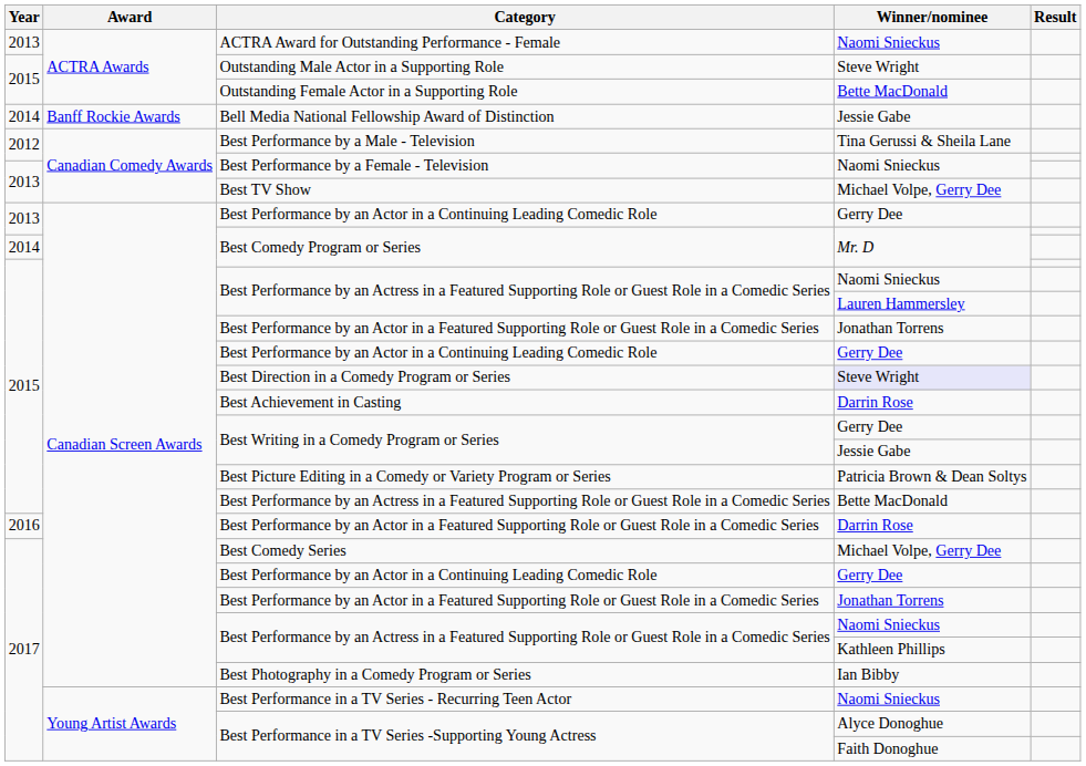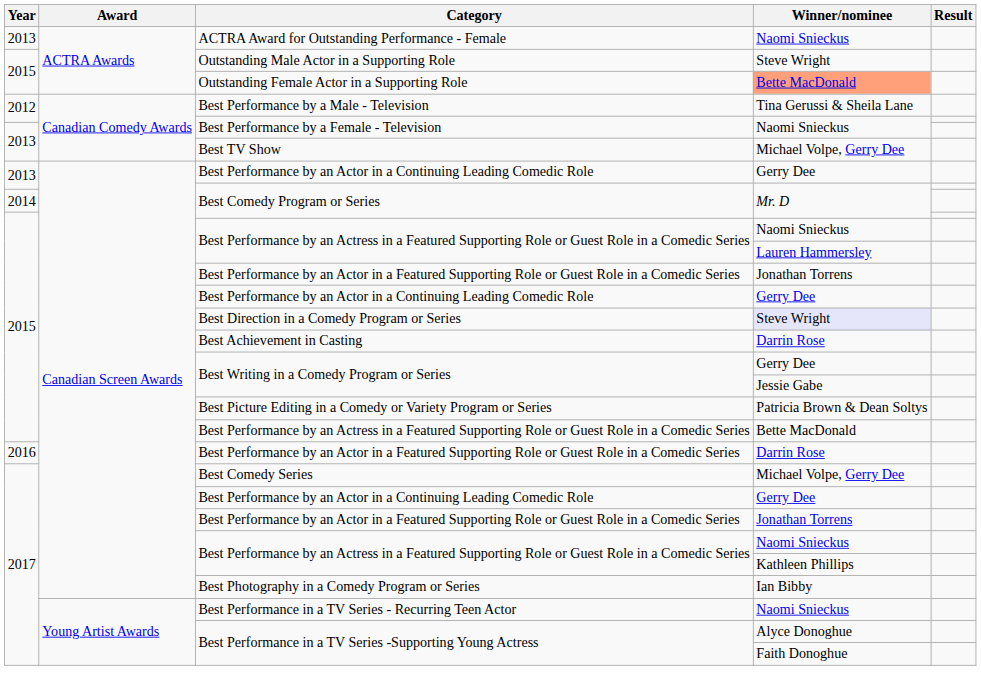Outstanding Female Actor in a Supporting Role | Winner/nominee: no background -> lightsalmon background
- row: 2014 | Banff Rockie Awards | Bell Media National Fellowship Award of Distinction | Jessie Gabe
